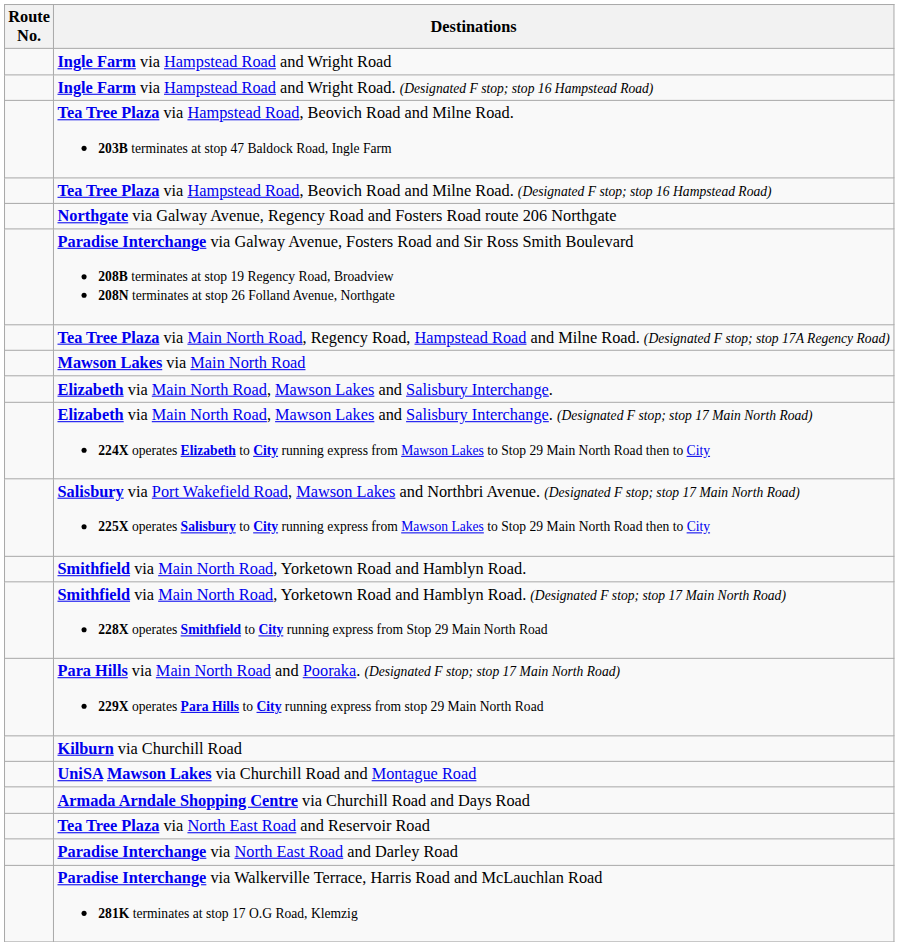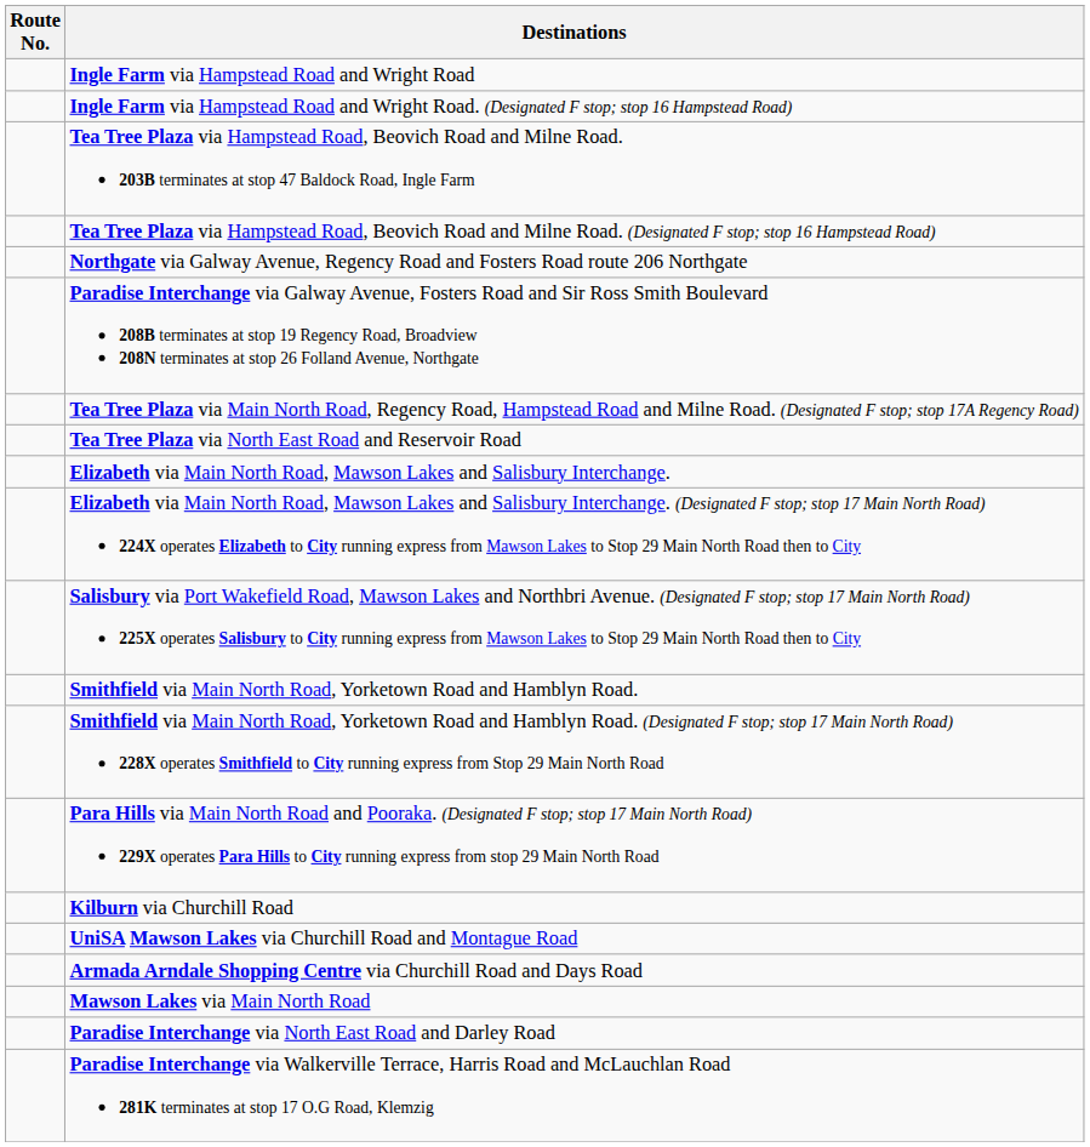rows swapped: Mawson Lakes via Main North Road <-> Tea Tree Plaza via North East Road and Reservoir Road
